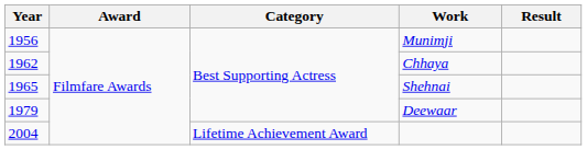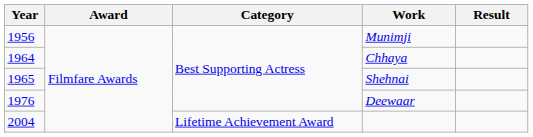Chhaya | Year: 1962 -> 1964
Deewaar | Year: 1979 -> 1976
